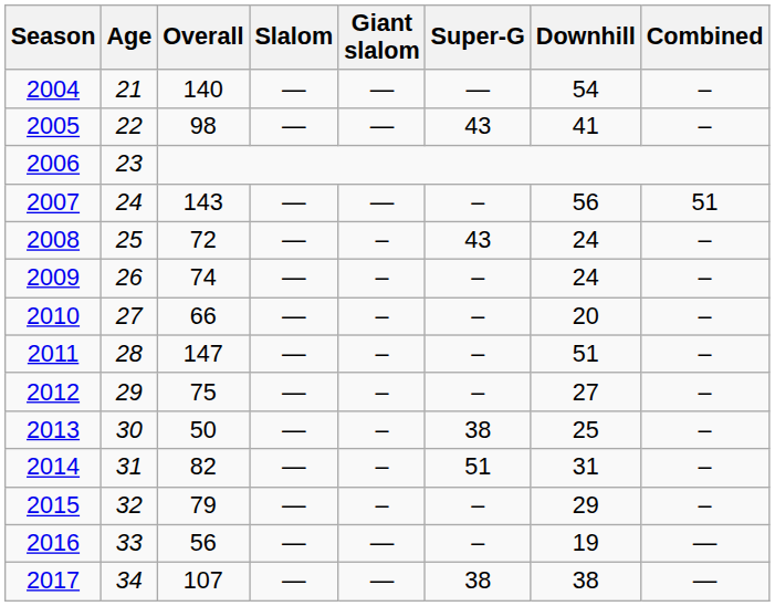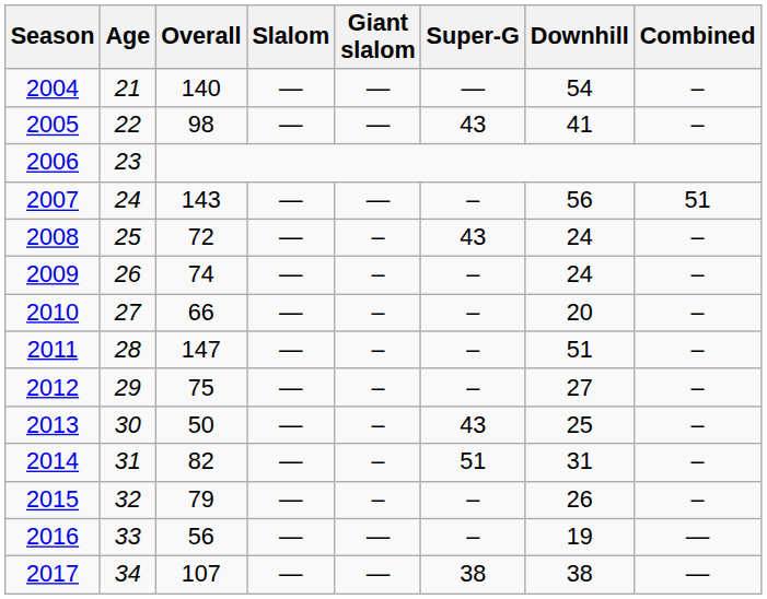2013 | Super-G: 38 -> 43
2015 | Downhill: 29 -> 26
